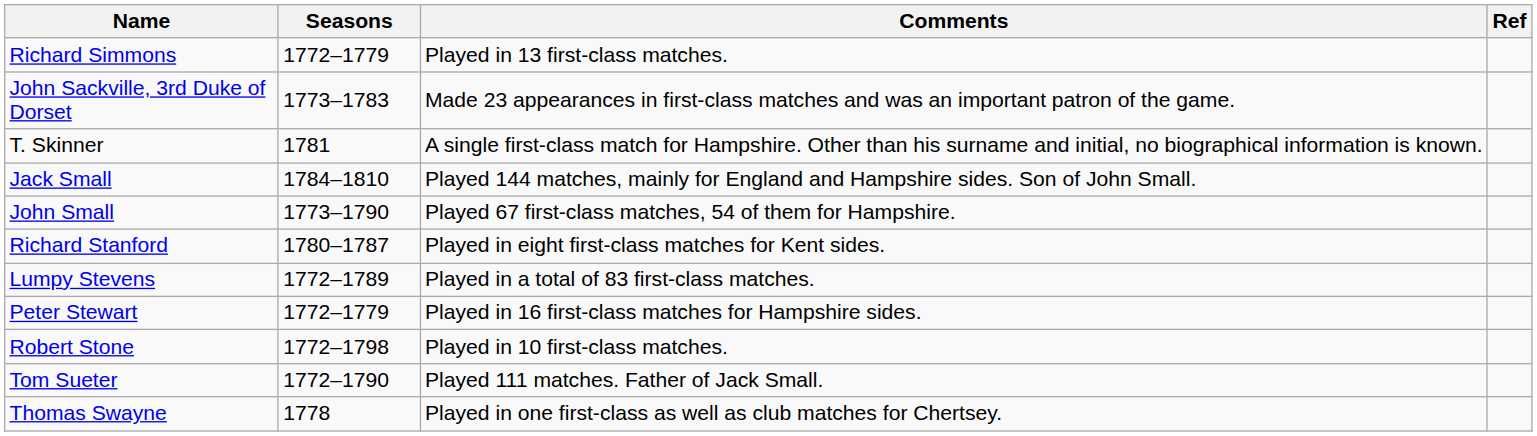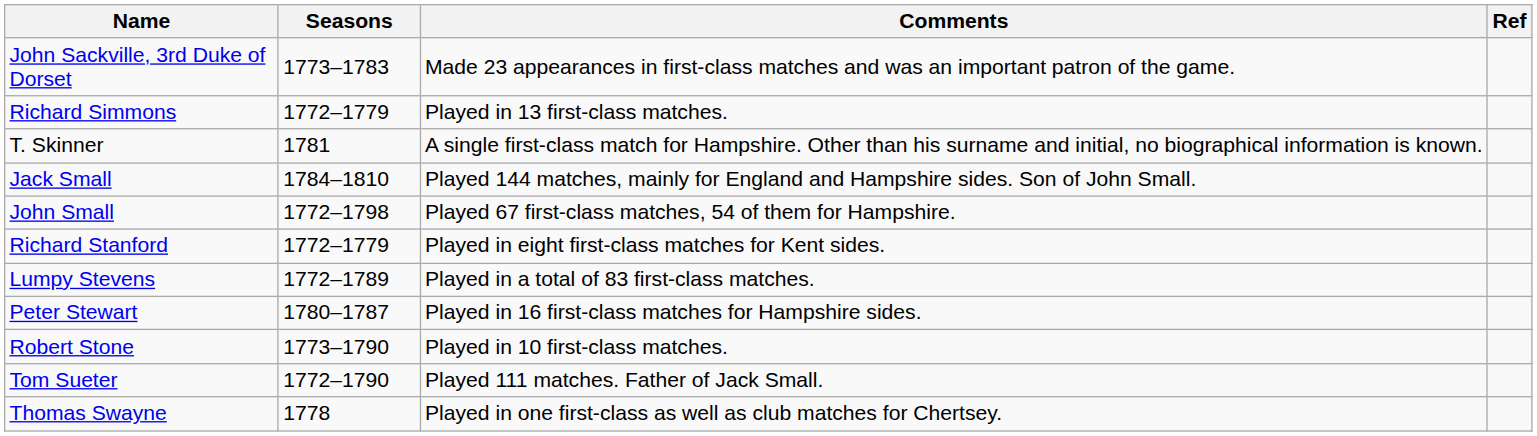rows swapped: John Sackville, 3rd Duke of Dorset <-> Richard Simmons
John Small | Seasons: 1773–1790 -> 1772–1798
Richard Stanford | Seasons: 1780–1787 -> 1772–1779
Peter Stewart | Seasons: 1772–1779 -> 1780–1787
Robert Stone | Seasons: 1772–1798 -> 1773–1790
